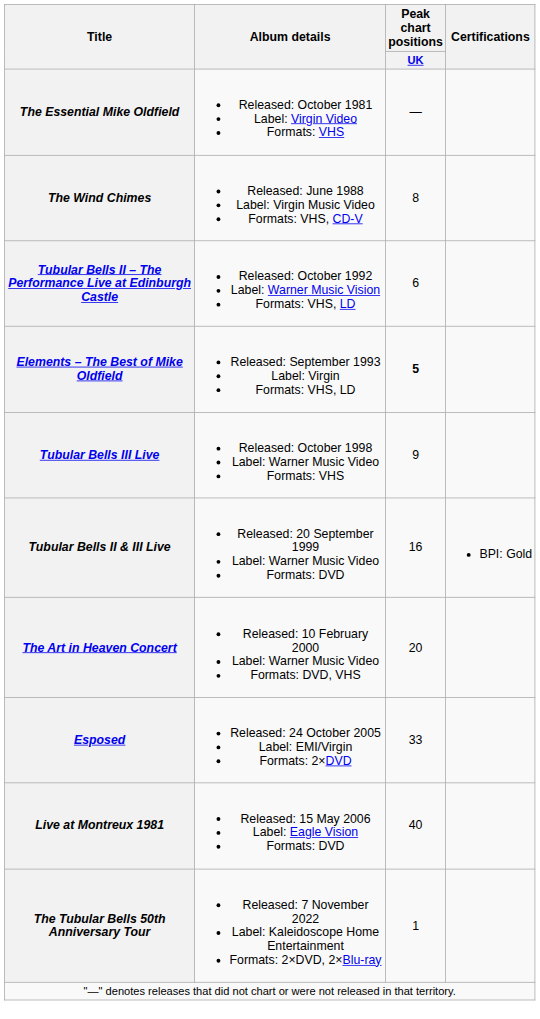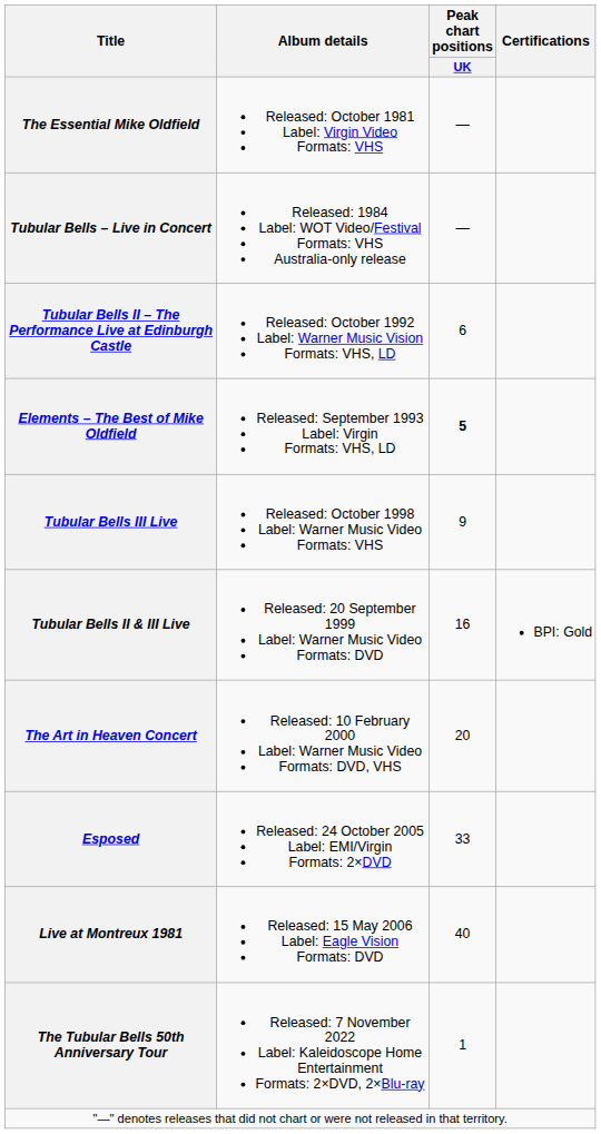+ row: Tubular Bells – Live in Concert | Released: 1984 Label: WOT Video/Festival Formats: VHS Australia-only release | —
- row: The Wind Chimes | Released: June 1988 Label: Virgin Music Video Formats: VHS, CD-V | 8
